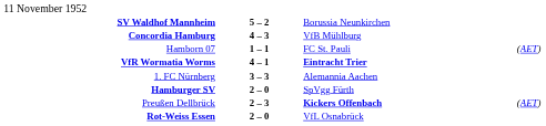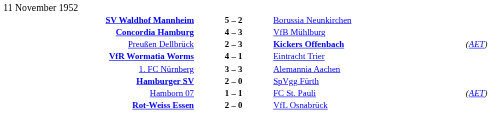rows swapped: Preußen Dellbrück <-> Hamborn 07
VfR Wormatia Worms | column 3: bold -> normal
